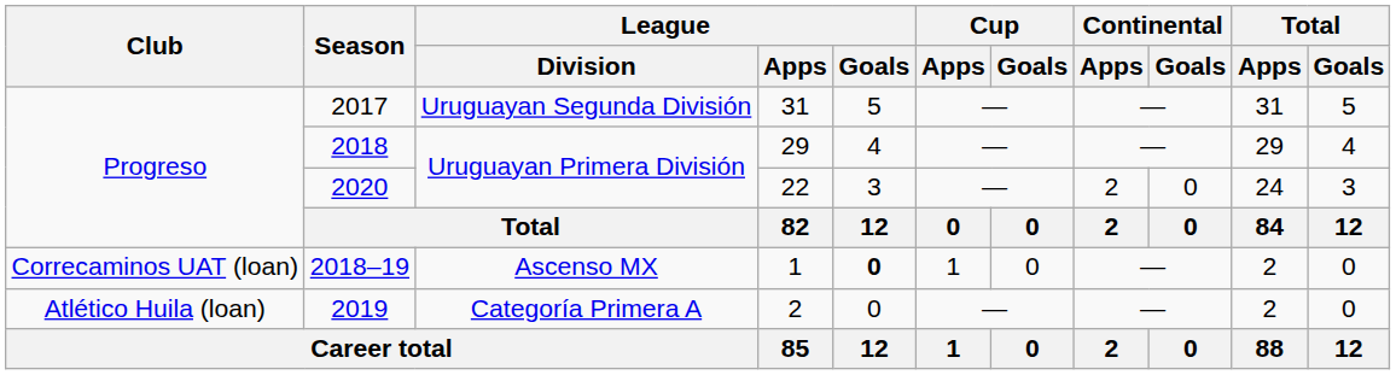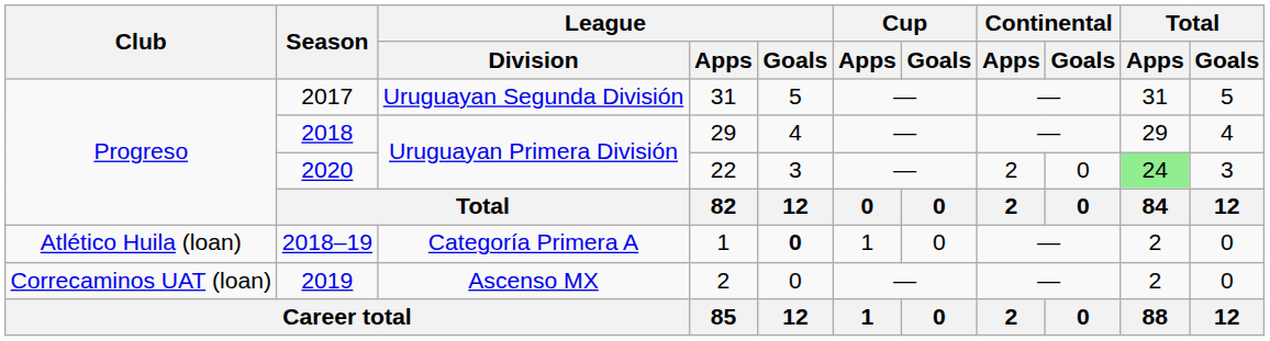2020 | Total / Apps: no background -> lightgreen background
2018–19 | Club: Correcaminos UAT (loan) -> Atlético Huila (loan)
2018–19 | League / Division: Ascenso MX -> Categoría Primera A
2019 | Club: Atlético Huila (loan) -> Correcaminos UAT (loan)
2019 | League / Division: Categoría Primera A -> Ascenso MX
